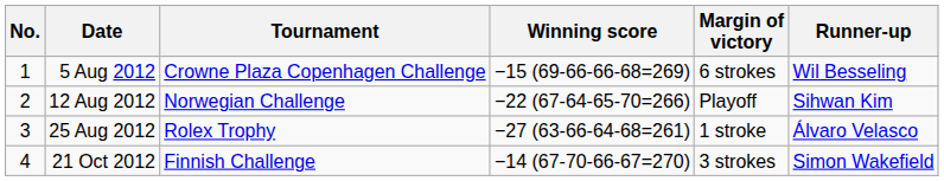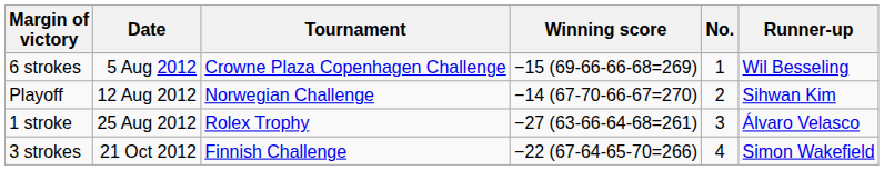columns swapped: No. <-> Margin of victory
12 Aug 2012 | Winning score: −22 (67-64-65-70=266) -> −14 (67-70-66-67=270)
21 Oct 2012 | Winning score: −14 (67-70-66-67=270) -> −22 (67-64-65-70=266)
